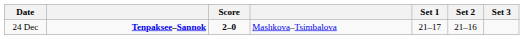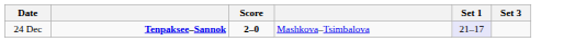- column: Set 2 | 21–16
24 Dec | Set 1: no background -> lavender background
